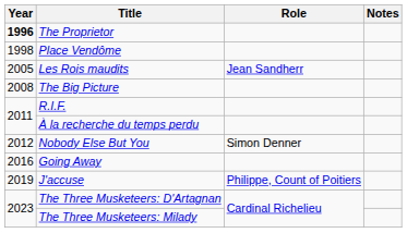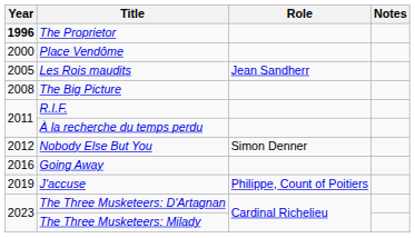Place Vendôme | Year: 1998 -> 2000
